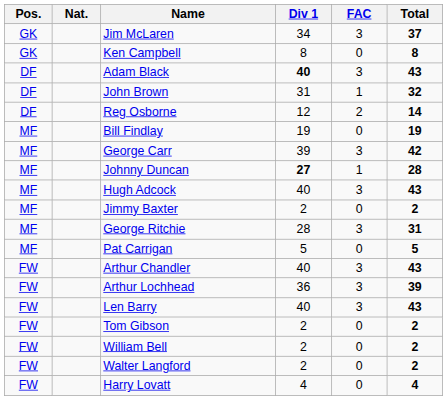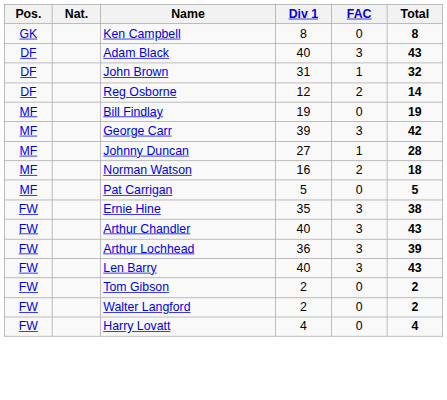- row: GK | Jim McLaren | 34 | 3 | 37
Adam Black | Div 1: bold -> normal
Johnny Duncan | Div 1: bold -> normal
- row: MF | Hugh Adcock | 40 | 3 | 43
- row: MF | Jimmy Baxter | 2 | 0 | 2
+ row: MF | Norman Watson | 16 | 2 | 18
- row: MF | George Ritchie | 28 | 3 | 31
+ row: FW | Ernie Hine | 35 | 3 | 38
- row: FW | William Bell | 2 | 0 | 2
